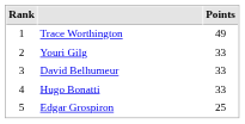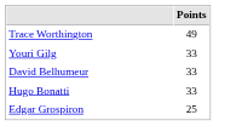- column: Rank | 1 | 2 | 3 | 4 | 5
